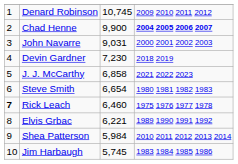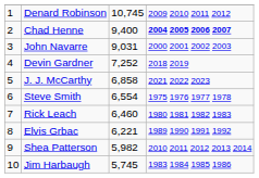Chad Henne | column 3: 9,900 -> 9,400
Devin Gardner | column 3: 7,230 -> 7,252
Steve Smith | column 3: 6,654 -> 6,554
Steve Smith | column 4: 1980 1981 1982 1983 -> 1975 1976 1977 1978
Rick Leach | column 1: bold -> normal
Rick Leach | column 4: 1975 1976 1977 1978 -> 1980 1981 1982 1983
Shea Patterson | column 3: 5,984 -> 5,982
